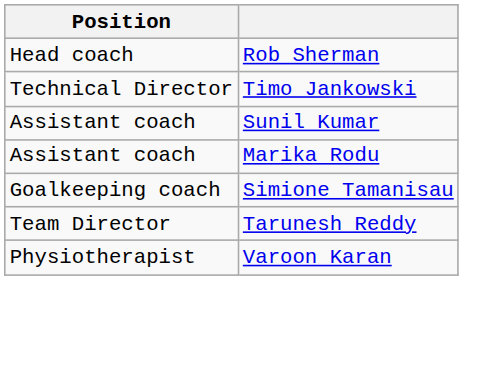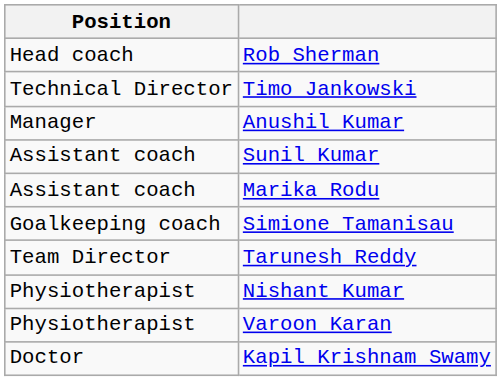+ row: Manager | Anushil Kumar
+ row: Physiotherapist | Nishant Kumar
+ row: Doctor | Kapil Krishnam Swamy
